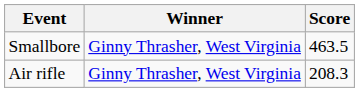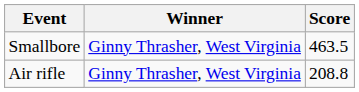Air rifle | Score: 208.3 -> 208.8
